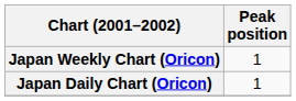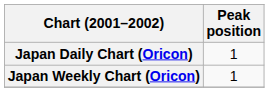rows swapped: Japan Daily Chart (Oricon) <-> Japan Weekly Chart (Oricon)
